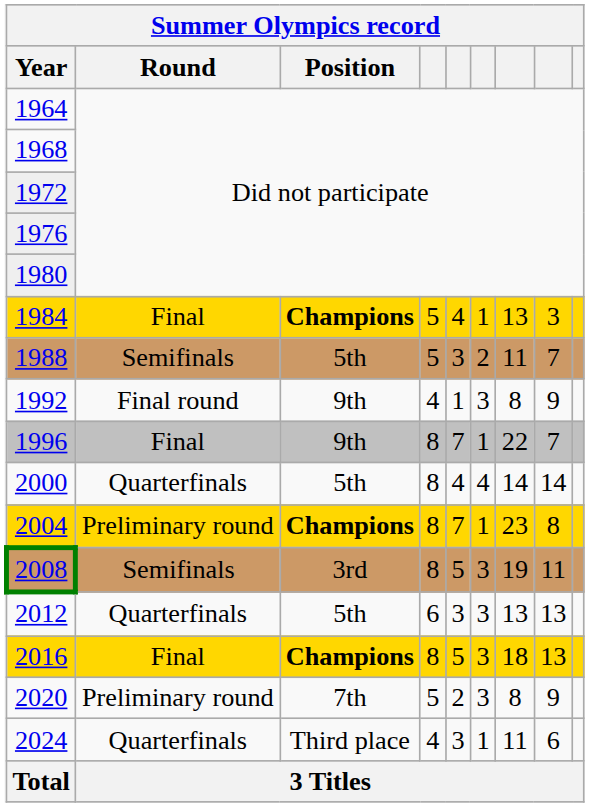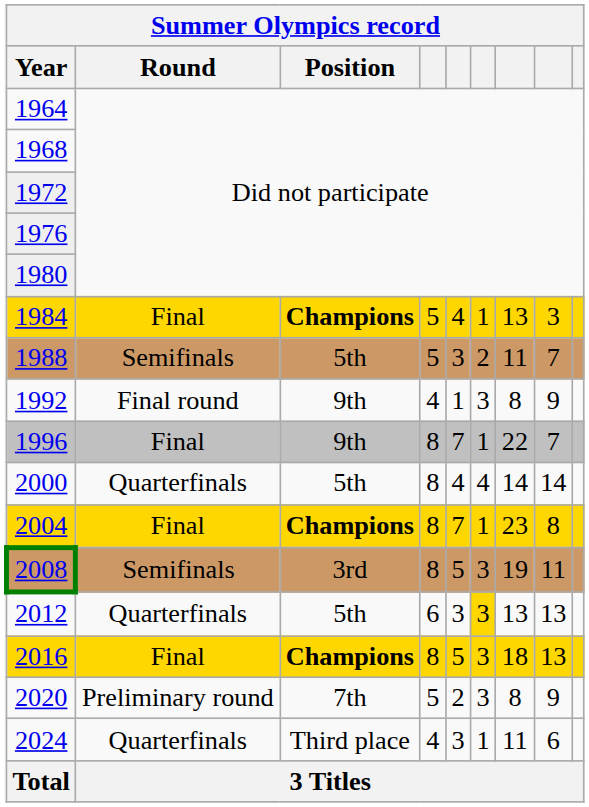2004 | Summer Olympics record / Round: Preliminary round -> Final
2012 | column 6: no background -> gold background
